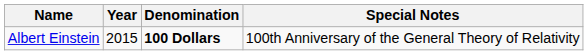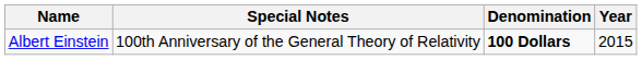columns swapped: Year <-> Special Notes
